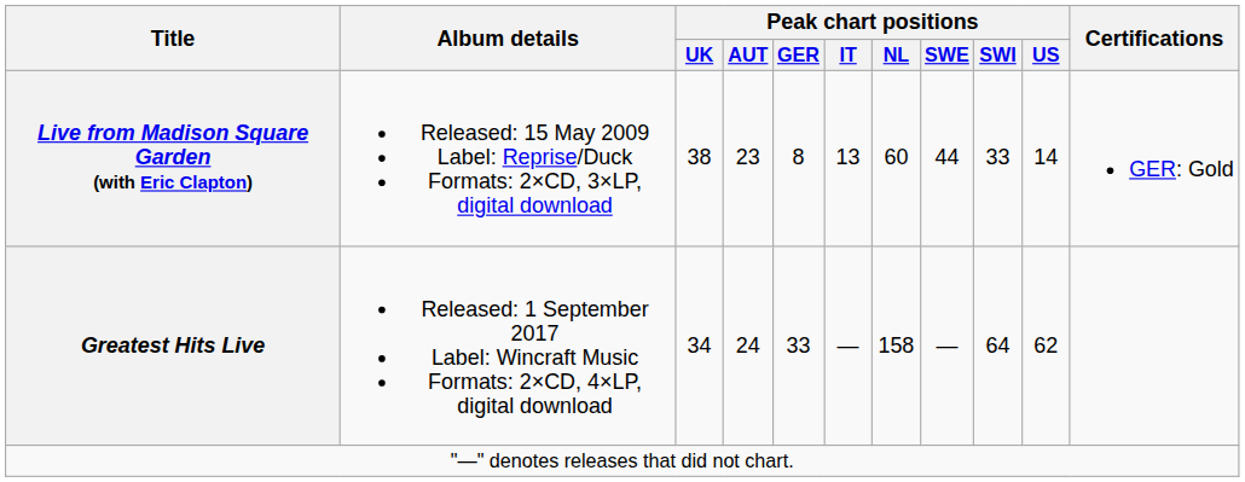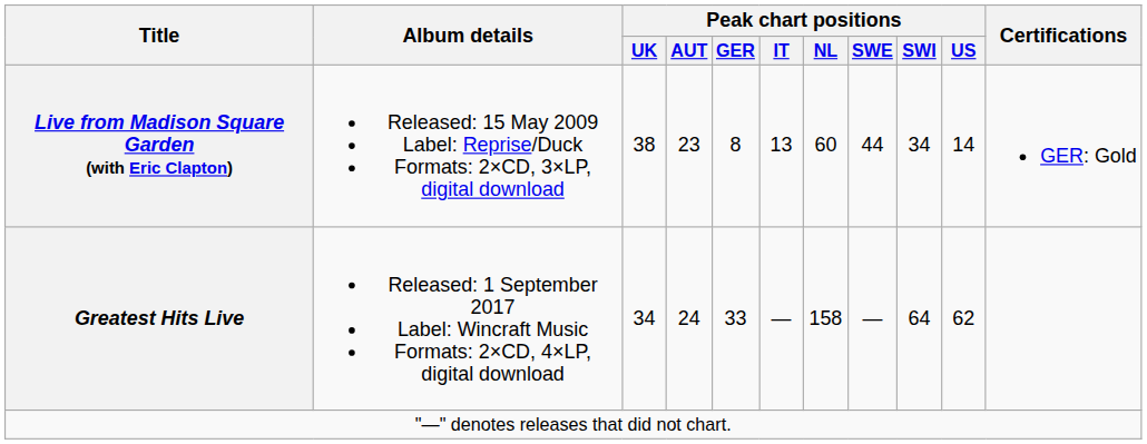Live from Madison Square Garden (with Eric Clapton) | Peak chart positions / SWI: 33 -> 34
